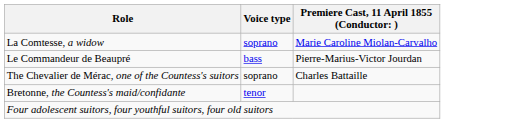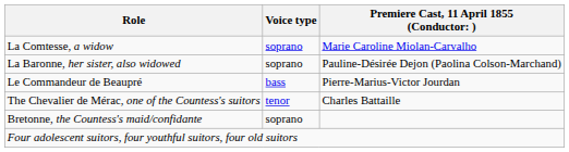+ row: La Baronne, her sister, also widowed | soprano | Pauline-Désirée Dejon (Paolina Colson-Marchand)
The Chevalier de Mérac, one of the Countess's suitors | Voice type: soprano -> tenor
Bretonne, the Countess's maid/confidante | Voice type: tenor -> soprano
